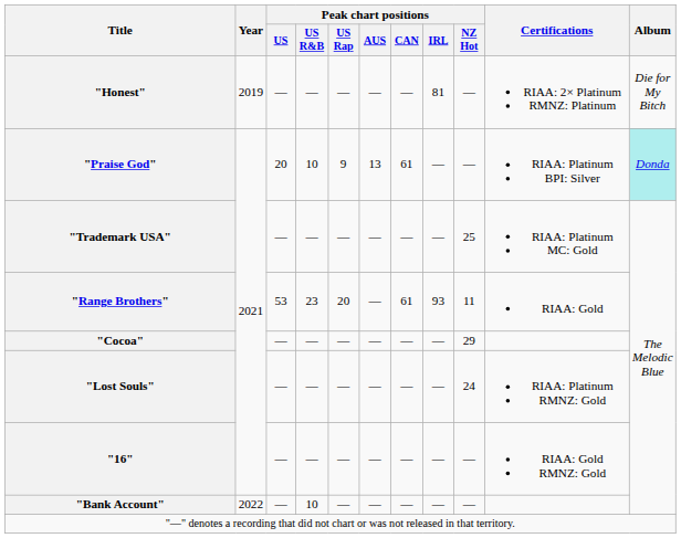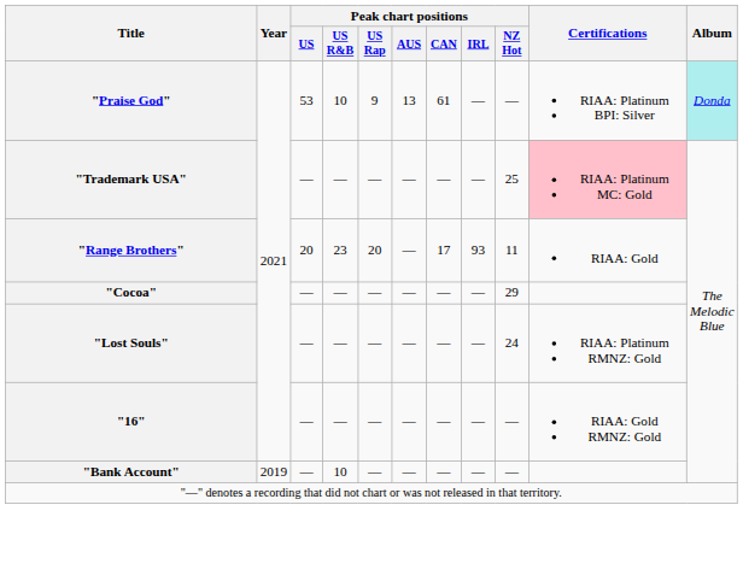- row: "Honest" | 2019 | — | — | — | — | — | 81 | — | RIAA: 2× Platinum RMNZ: Platinum | Die for My Bitch
"Praise God" | Peak chart positions / US: 20 -> 53
"Trademark USA" | Certifications: no background -> pink background
"Range Brothers" | Peak chart positions / US: 53 -> 20
"Range Brothers" | Peak chart positions / CAN: 61 -> 17
"Bank Account" | Year: 2022 -> 2019
